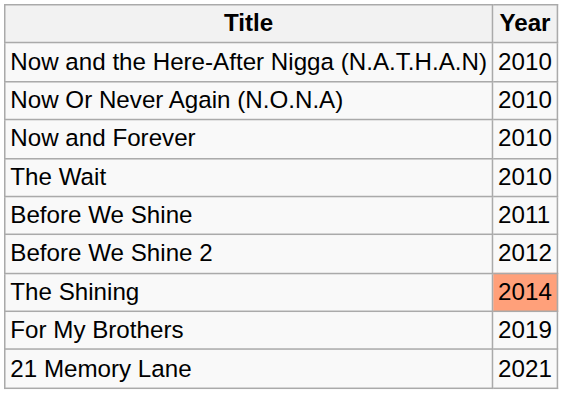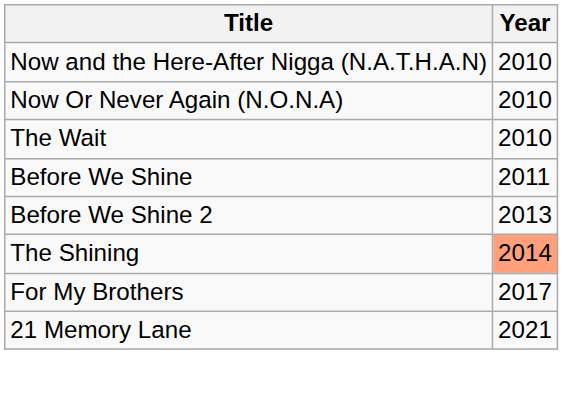- row: Now and Forever | 2010
Before We Shine 2 | Year: 2012 -> 2013
For My Brothers | Year: 2019 -> 2017
